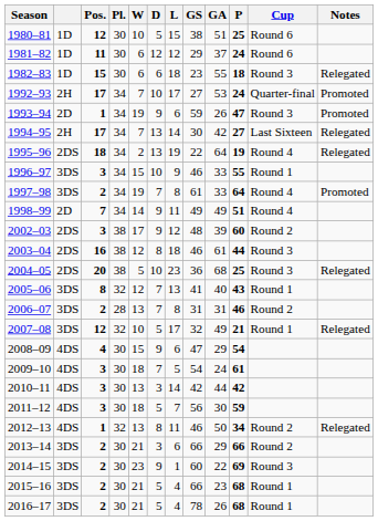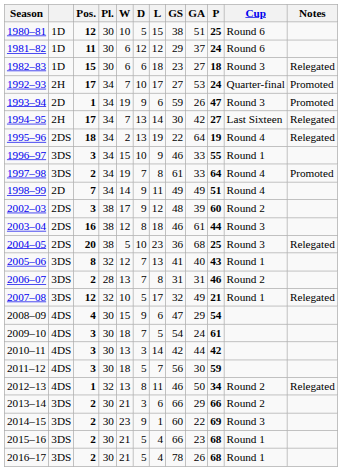1982–83 | GA: 55 -> 27
